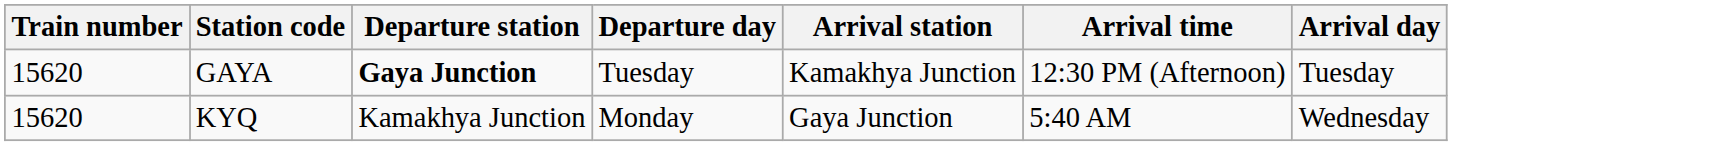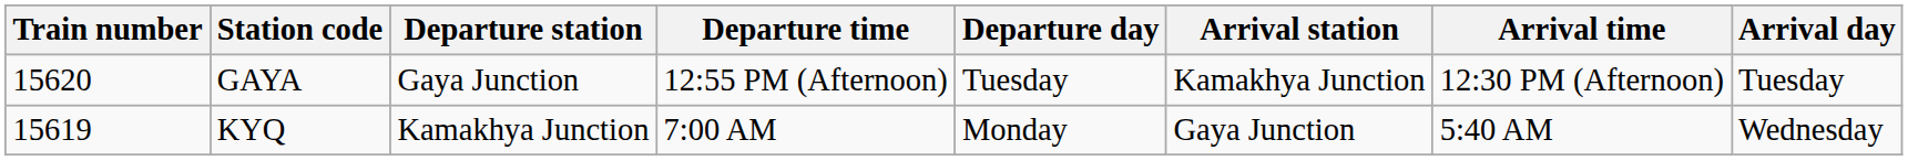+ column: Departure time | 12:55 PM (Afternoon) | 7:00 AM
GAYA | Departure station: bold -> normal
KYQ | Train number: 15620 -> 15619
